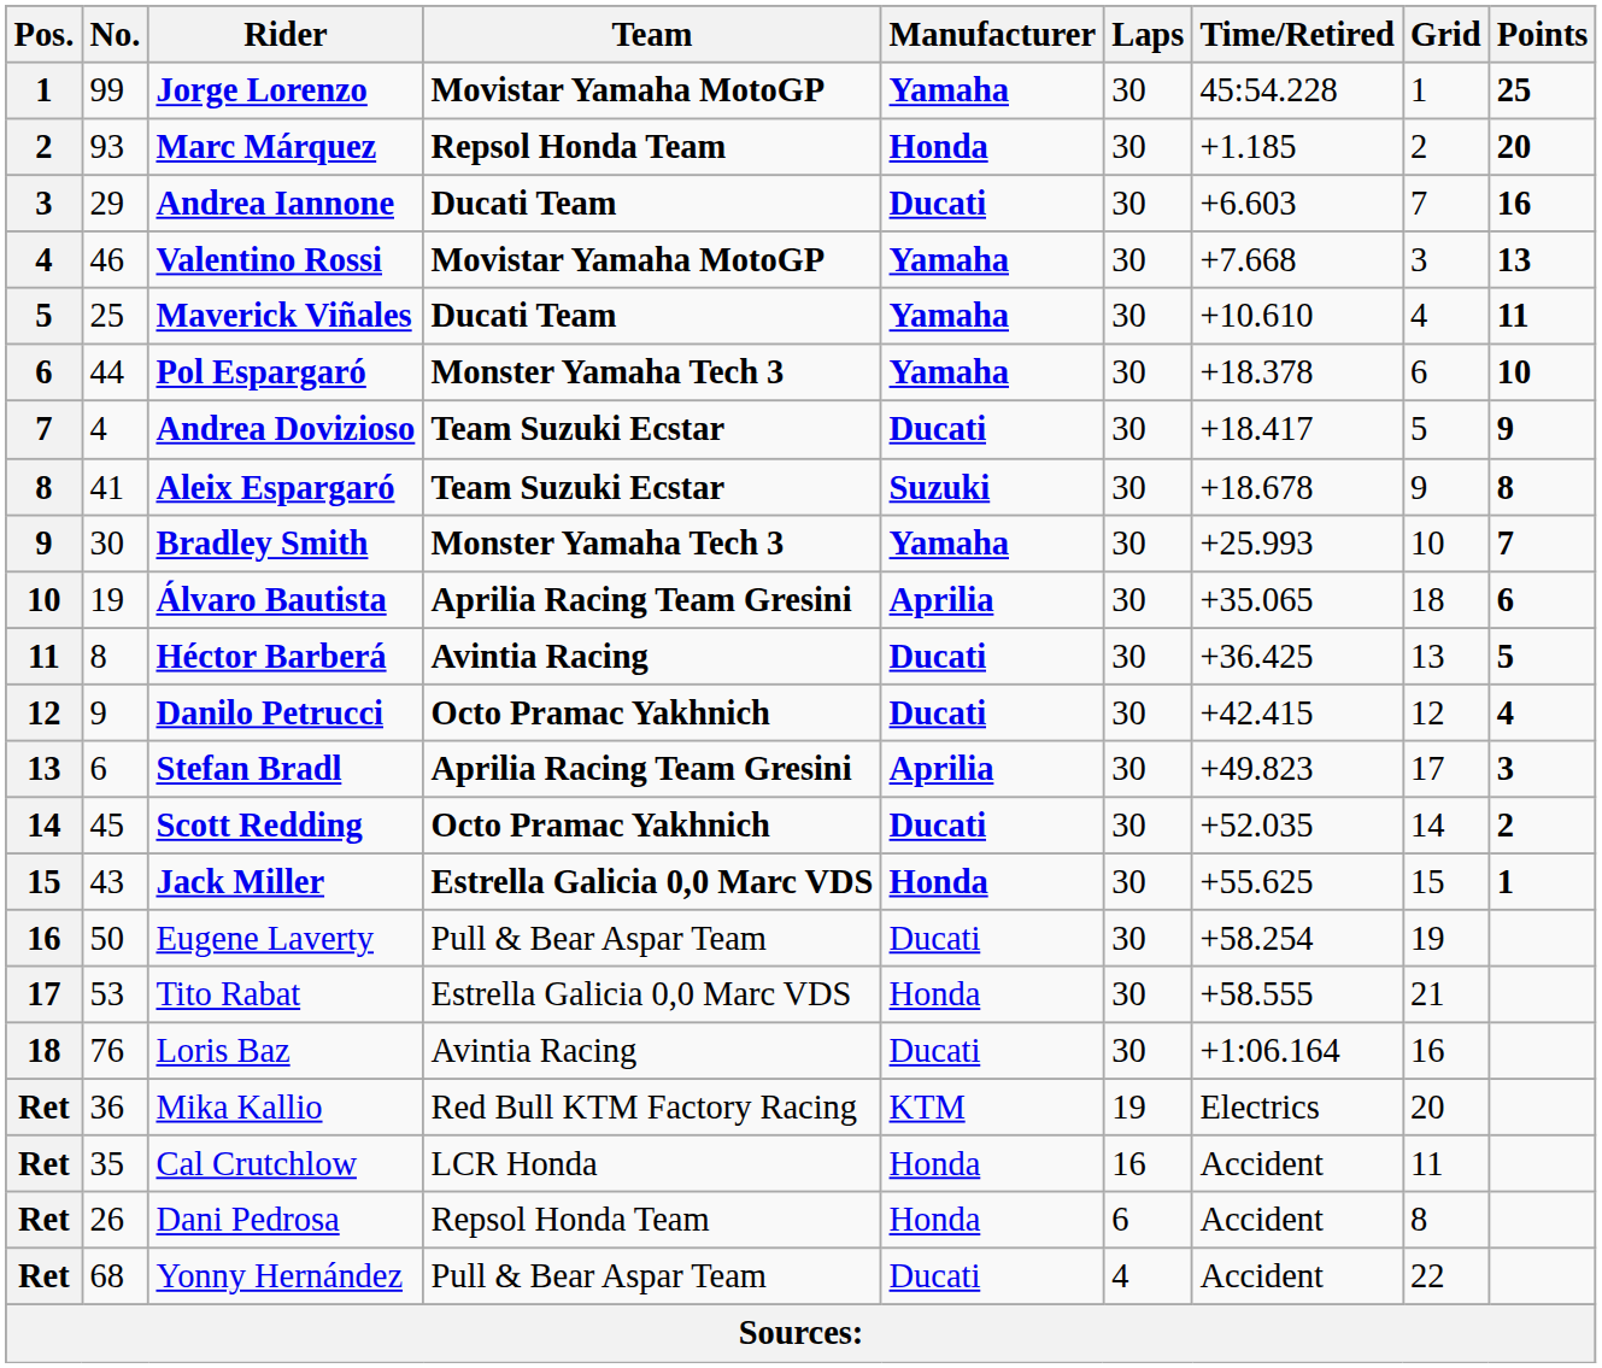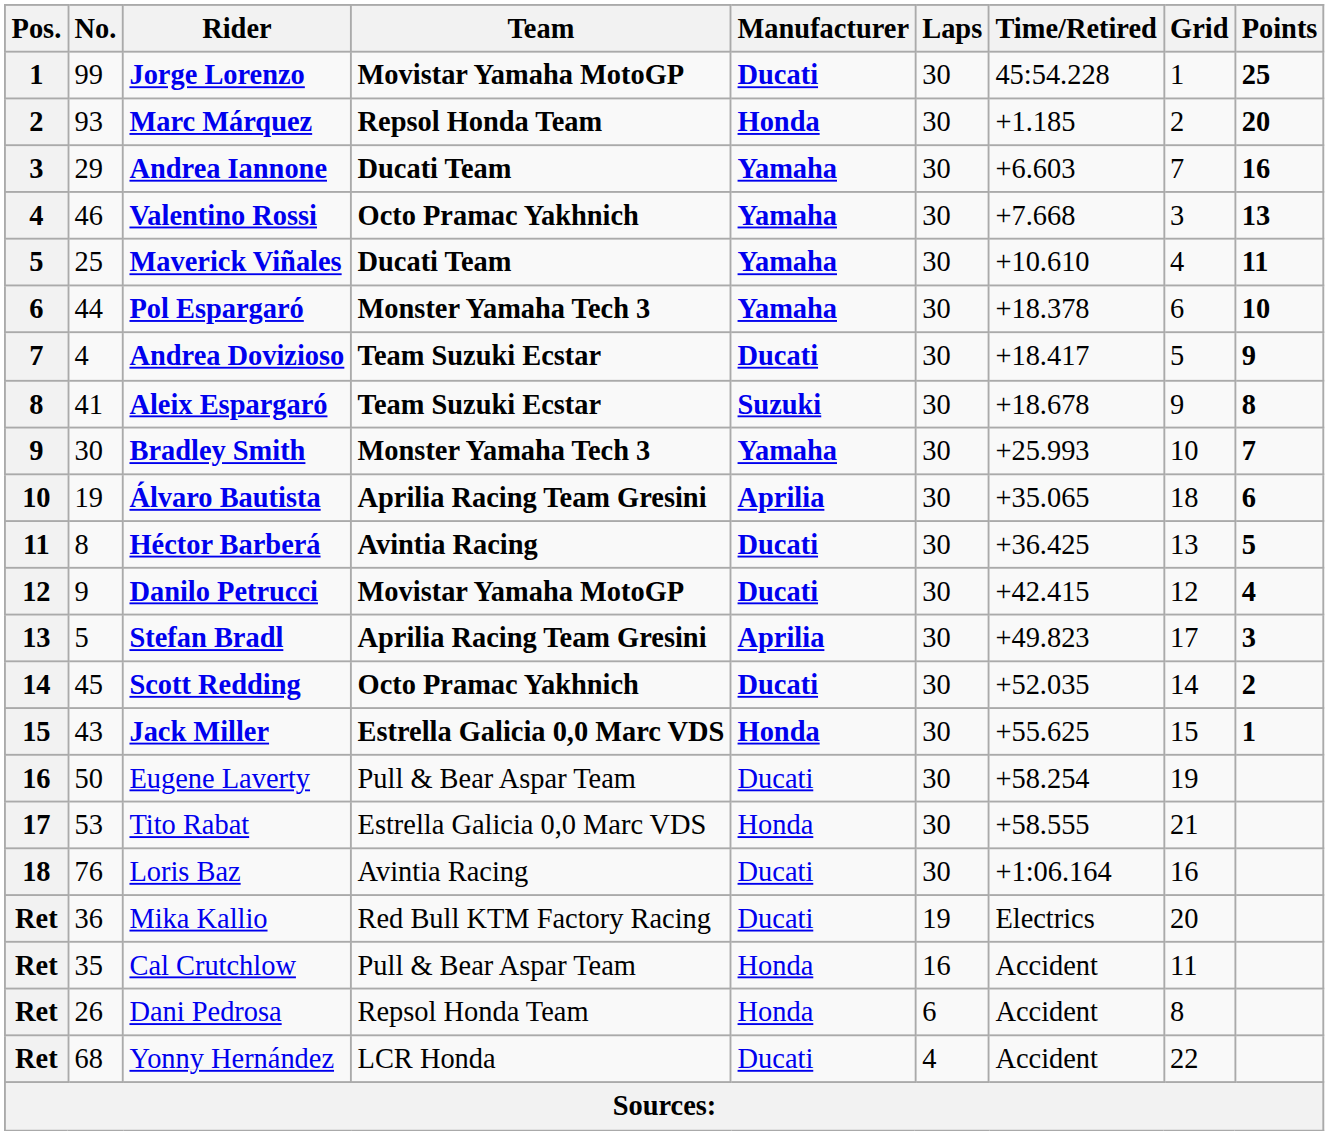Jorge Lorenzo | Manufacturer: Yamaha -> Ducati
Andrea Iannone | Manufacturer: Ducati -> Yamaha
Valentino Rossi | Team: Movistar Yamaha MotoGP -> Octo Pramac Yakhnich
Danilo Petrucci | Team: Octo Pramac Yakhnich -> Movistar Yamaha MotoGP
Stefan Bradl | No.: 6 -> 5
Mika Kallio | Manufacturer: KTM -> Ducati
Cal Crutchlow | Team: LCR Honda -> Pull & Bear Aspar Team
Yonny Hernández | Team: Pull & Bear Aspar Team -> LCR Honda
